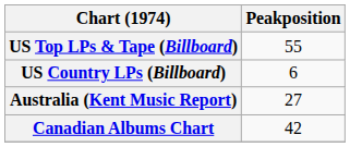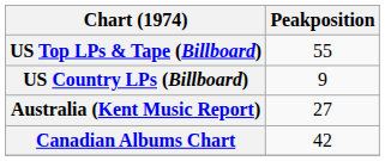US Country LPs (Billboard) | Peakposition: 6 -> 9
